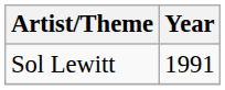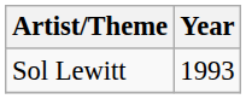Sol Lewitt | Year: 1991 -> 1993
